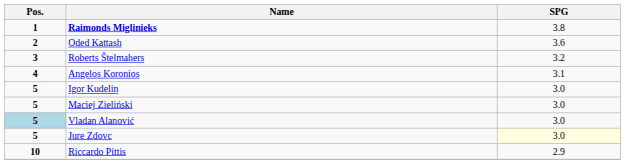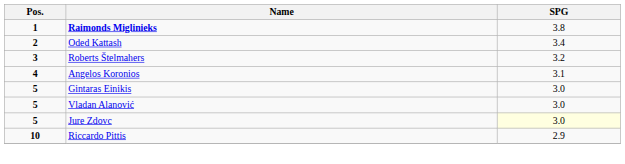Oded Kattash | SPG: 3.6 -> 3.4
+ row: 5 | Gintaras Einikis | 3.0
- row: 5 | Igor Kudelin | 3.0
- row: 5 | Maciej Zieliński | 3.0
Vladan Alanović | Pos.: lightblue background -> no background
